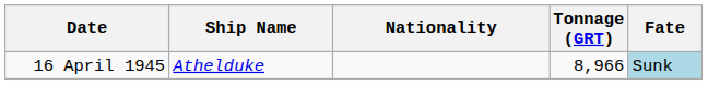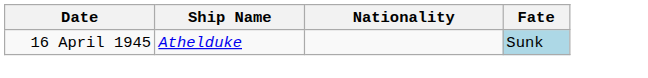- column: Tonnage (GRT) | 8,966
